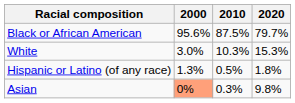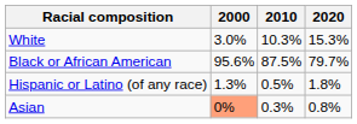rows swapped: White <-> Black or African American
Asian | 2020: 9.8% -> 0.8%
